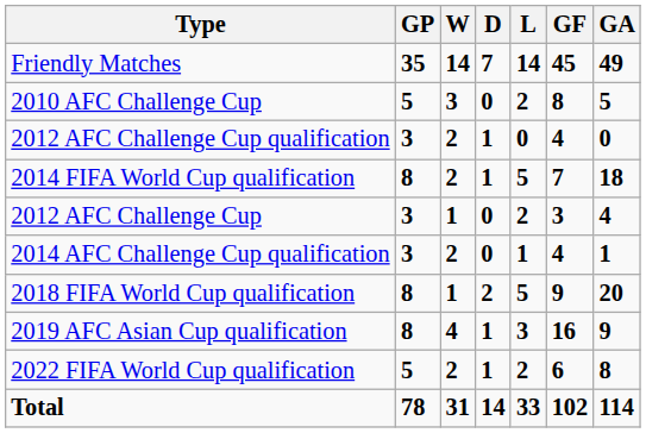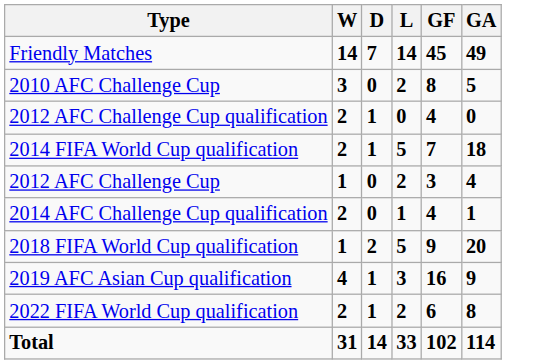- column: GP | 35 | 5 | 3 | 8 | 3 | 3 | 8 | 8 | 5 | 78
